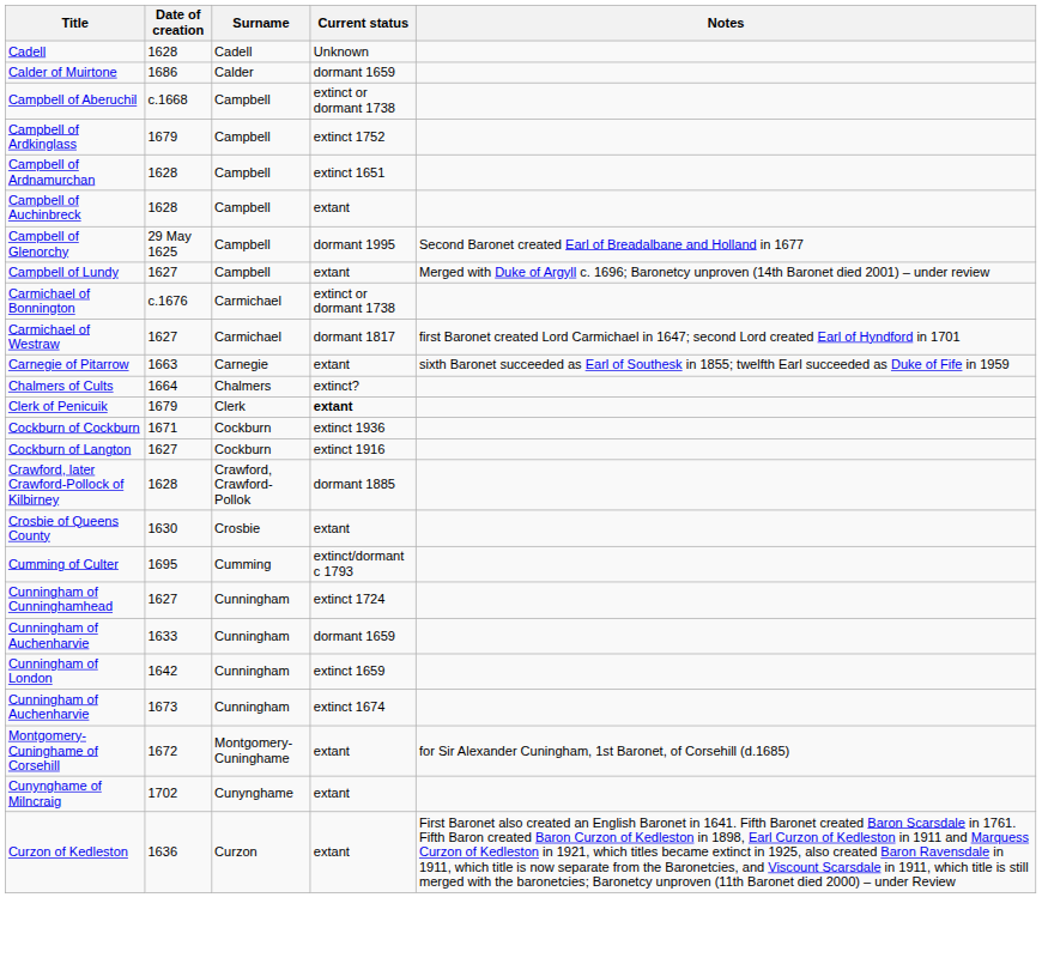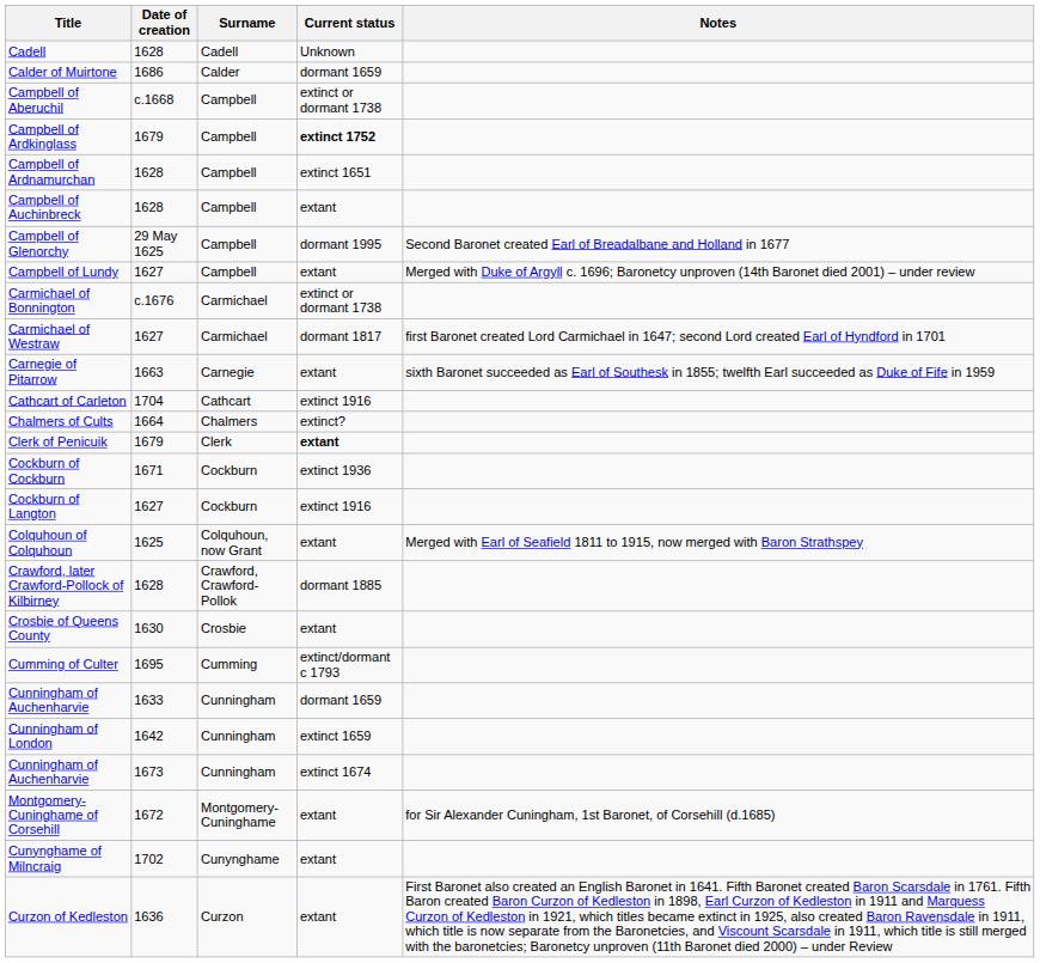Campbell of Ardkinglass | Current status: normal -> bold
+ row: Cathcart of Carleton | 1704 | Cathcart | extinct 1916
+ row: Colquhoun of Colquhoun | 1625 | Colquhoun, now Grant | extant | Merged with Earl of Seafield 1811 to 1915, now merged with Baron Strathspey
- row: Cunningham of Cunninghamhead | 1627 | Cunningham | extinct 1724
